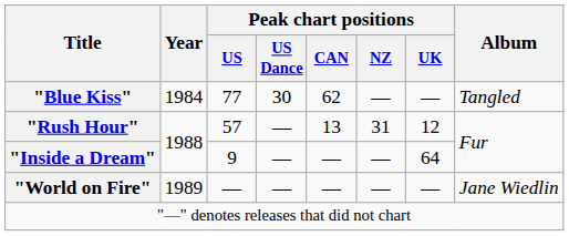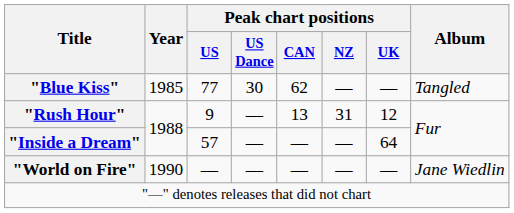"Blue Kiss" | Year: 1984 -> 1985
"Rush Hour" | Peak chart positions / US: 57 -> 9
"Inside a Dream" | Peak chart positions / US: 9 -> 57
"World on Fire" | Year: 1989 -> 1990
